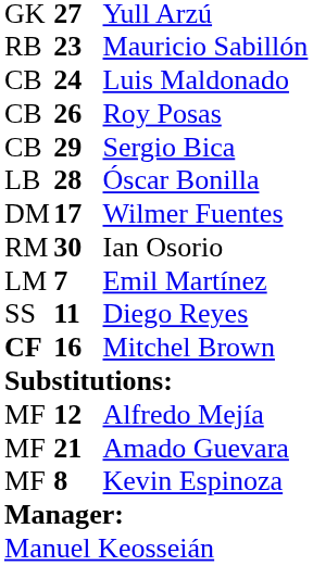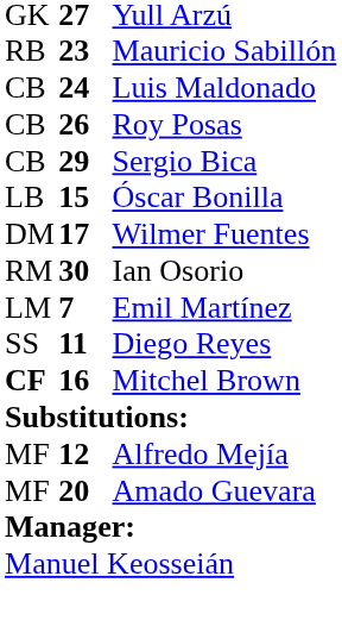Óscar Bonilla | column 2: 28 -> 15
Amado Guevara | column 2: 21 -> 20
- row: MF | 8 | Kevin Espinoza
